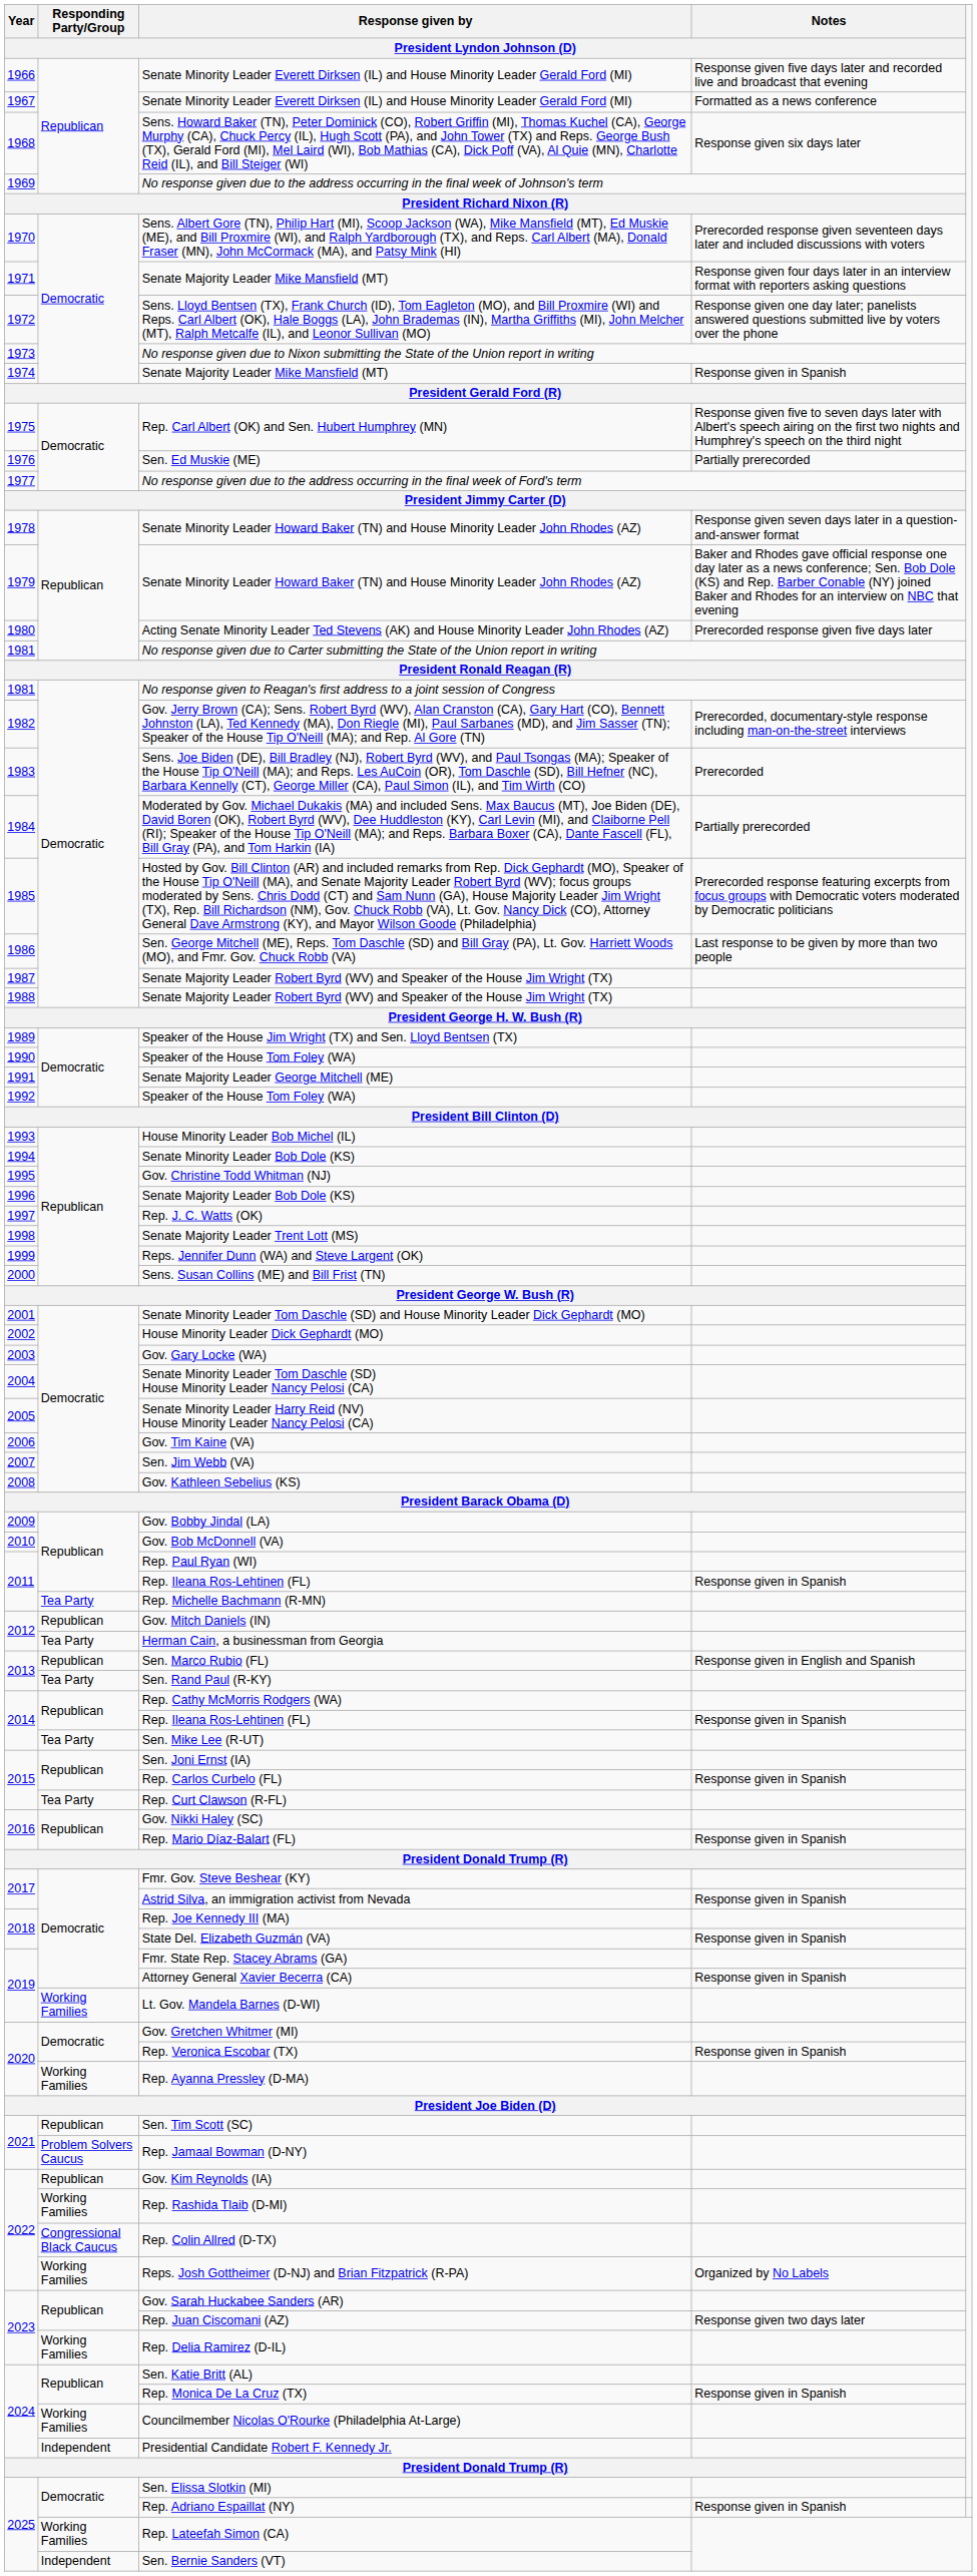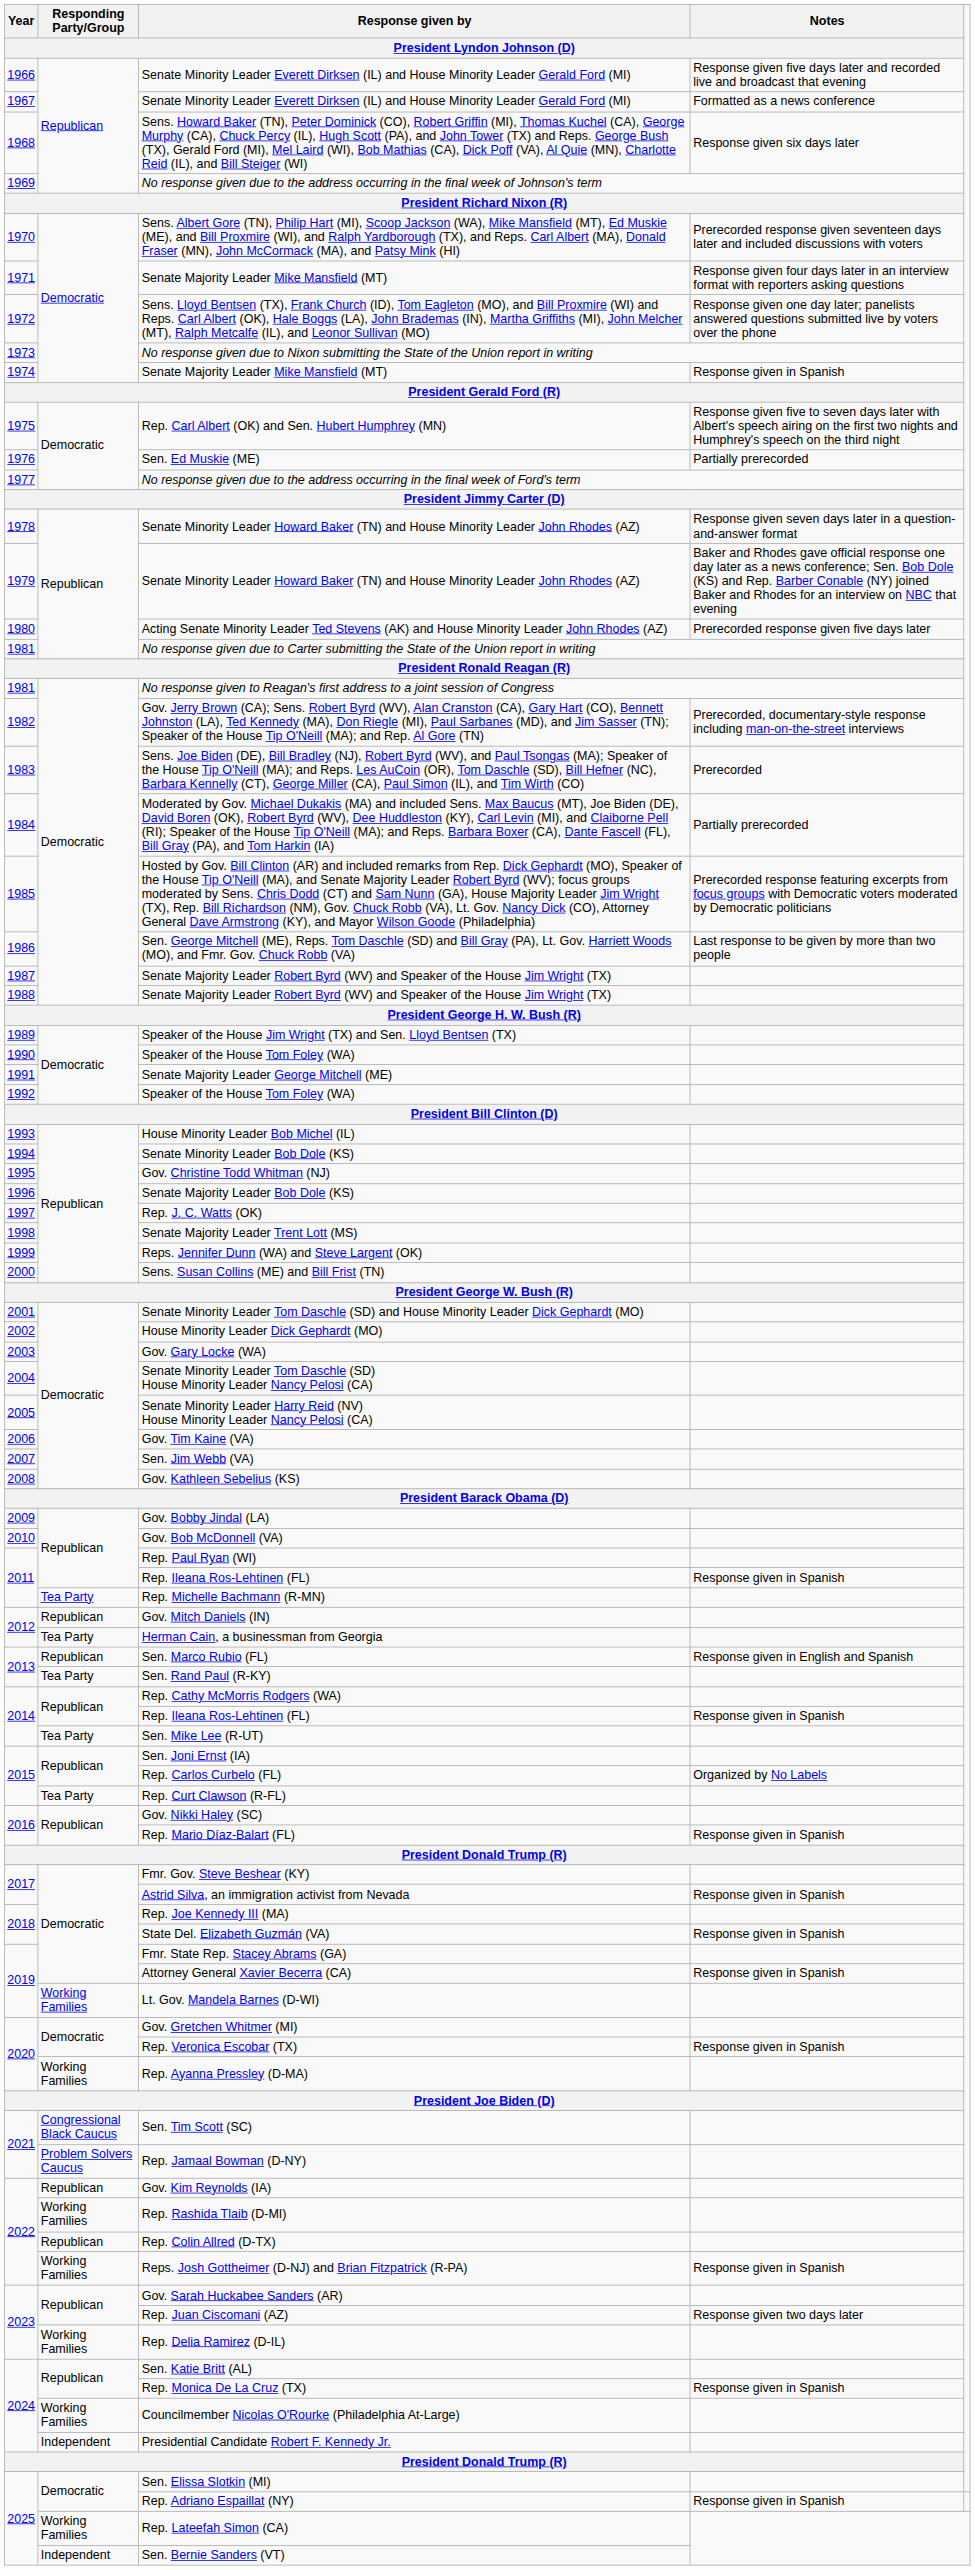Rep. Carlos Curbelo (FL) | Notes / President Lyndon Johnson (D): Response given in Spanish -> Organized by No Labels
Sen. Tim Scott (SC) | Responding Party/Group / President Lyndon Johnson (D): Republican -> Congressional Black Caucus
Rep. Colin Allred (D-TX) | Responding Party/Group / President Lyndon Johnson (D): Congressional Black Caucus -> Republican
Reps. Josh Gottheimer (D-NJ) and Brian Fitzpatrick (R-PA) | Notes / President Lyndon Johnson (D): Organized by No Labels -> Response given in Spanish
